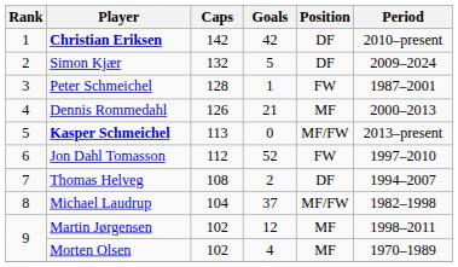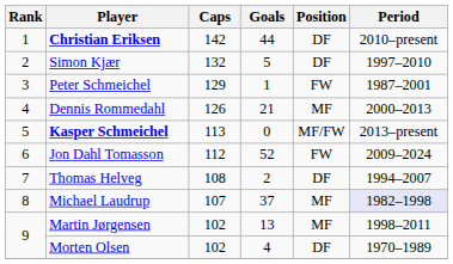Christian Eriksen | Goals: 42 -> 44
Simon Kjær | Period: 2009–2024 -> 1997–2010
Peter Schmeichel | Caps: 128 -> 129
Jon Dahl Tomasson | Period: 1997–2010 -> 2009–2024
Michael Laudrup | Caps: 104 -> 107
Michael Laudrup | Position: MF/FW -> MF
Michael Laudrup | Period: no background -> lavender background
Martin Jørgensen | Goals: 12 -> 13
Morten Olsen | Position: MF -> DF
